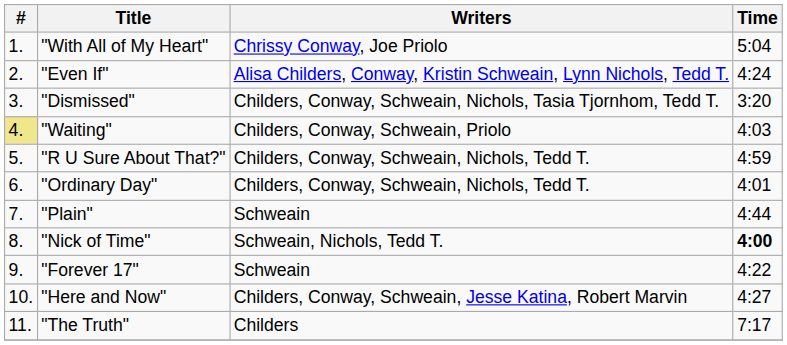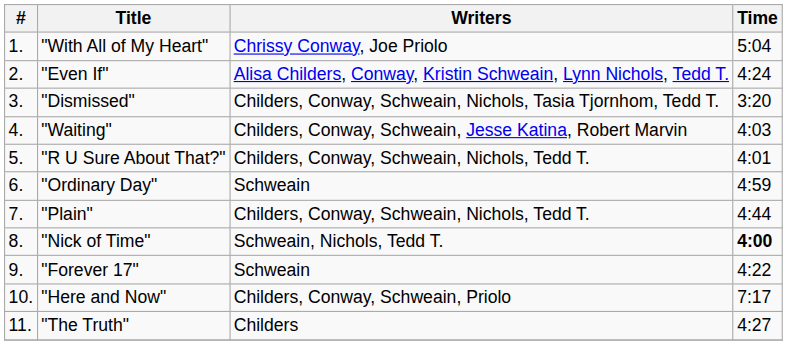"Waiting" | #: khaki background -> no background
"Waiting" | Writers: Childers, Conway, Schweain, Priolo -> Childers, Conway, Schweain, Jesse Katina, Robert Marvin
"R U Sure About That?" | Time: 4:59 -> 4:01
"Ordinary Day" | Writers: Childers, Conway, Schweain, Nichols, Tedd T. -> Schweain
"Ordinary Day" | Time: 4:01 -> 4:59
"Plain" | Writers: Schweain -> Childers, Conway, Schweain, Nichols, Tedd T.
"Here and Now" | Writers: Childers, Conway, Schweain, Jesse Katina, Robert Marvin -> Childers, Conway, Schweain, Priolo
"Here and Now" | Time: 4:27 -> 7:17
"The Truth" | Time: 7:17 -> 4:27
